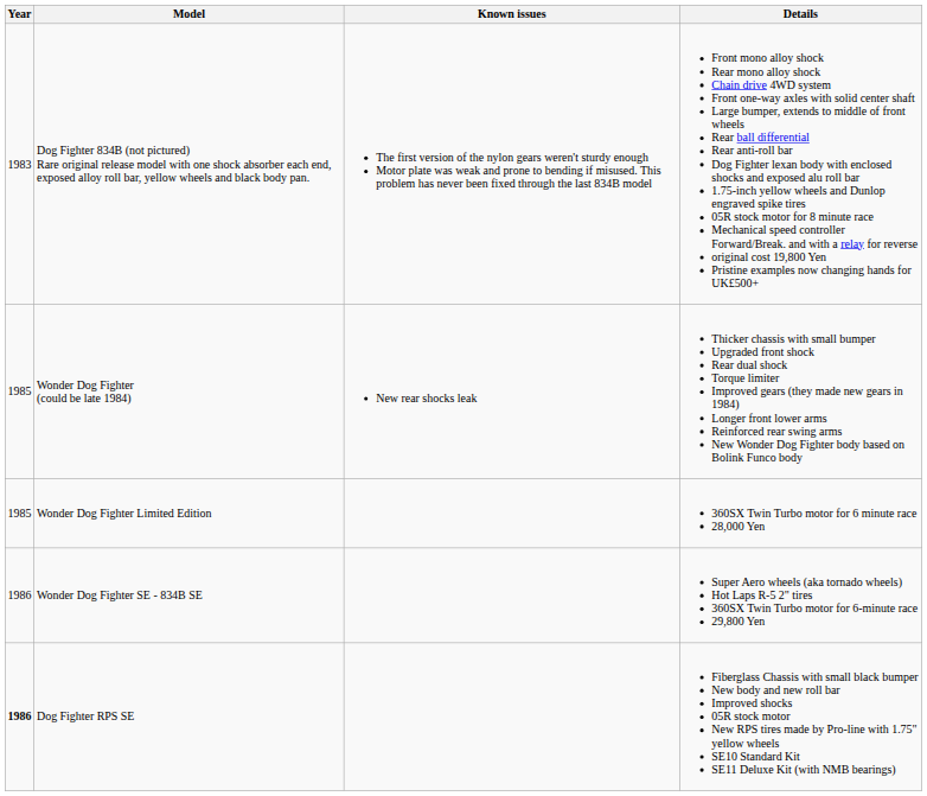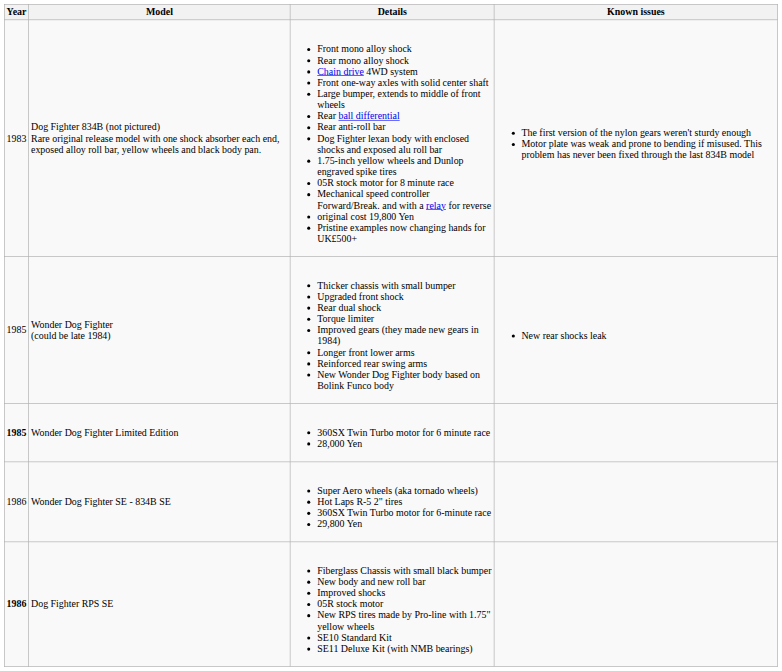columns swapped: Details <-> Known issues
Wonder Dog Fighter Limited Edition | Year: normal -> bold
